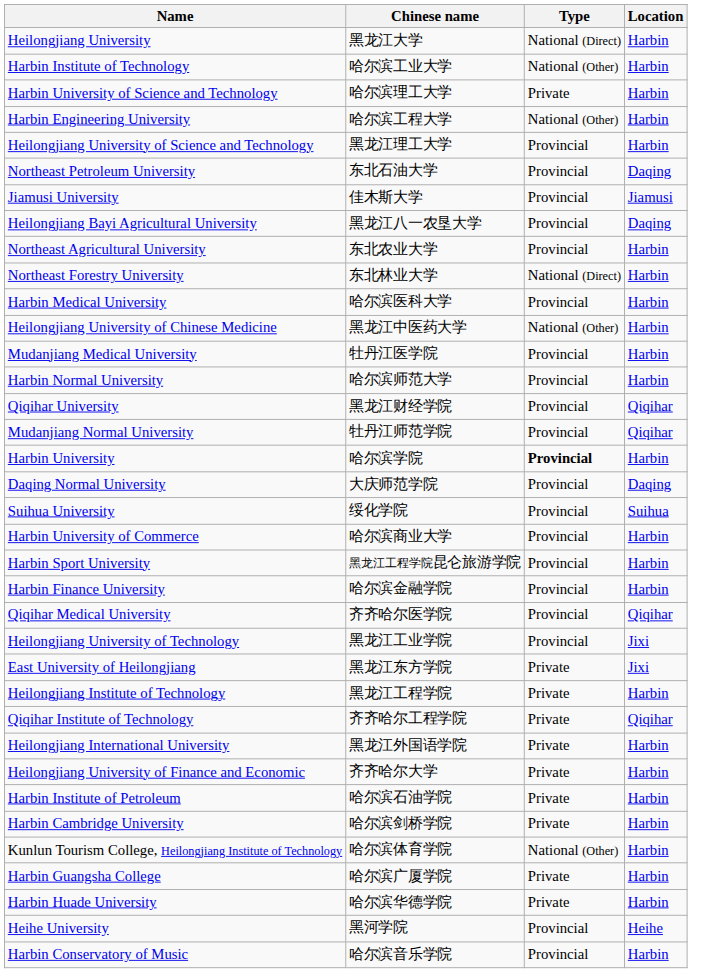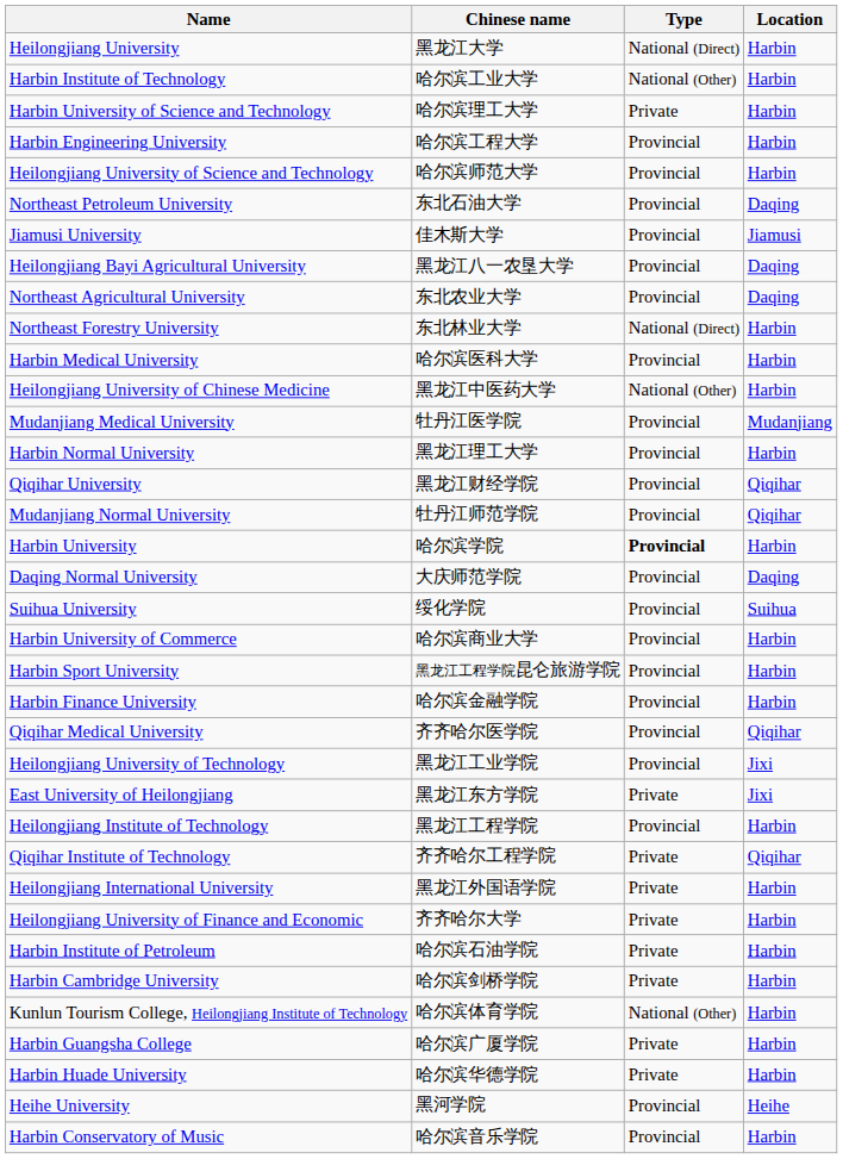Harbin Engineering University | Type: National (Other) -> Provincial
Heilongjiang University of Science and Technology | Chinese name: 黑龙江理工大学 -> 哈尔滨师范大学
Northeast Agricultural University | Location: Harbin -> Daqing
Mudanjiang Medical University | Location: Harbin -> Mudanjiang
Harbin Normal University | Chinese name: 哈尔滨师范大学 -> 黑龙江理工大学
Heilongjiang Institute of Technology | Type: Private -> Provincial
